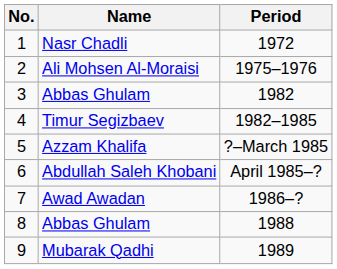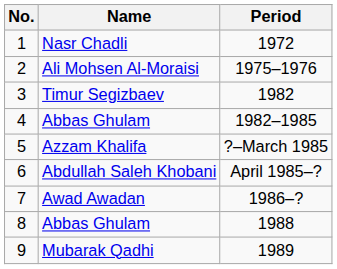3 | Name: Abbas Ghulam -> Timur Segizbaev
4 | Name: Timur Segizbaev -> Abbas Ghulam
